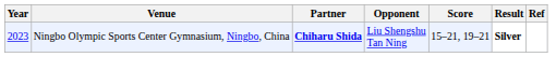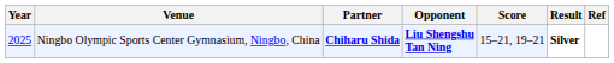Ningbo Olympic Sports Center Gymnasium, Ningbo, China | Year: 2023 -> 2025
Ningbo Olympic Sports Center Gymnasium, Ningbo, China | Opponent: normal -> bold
